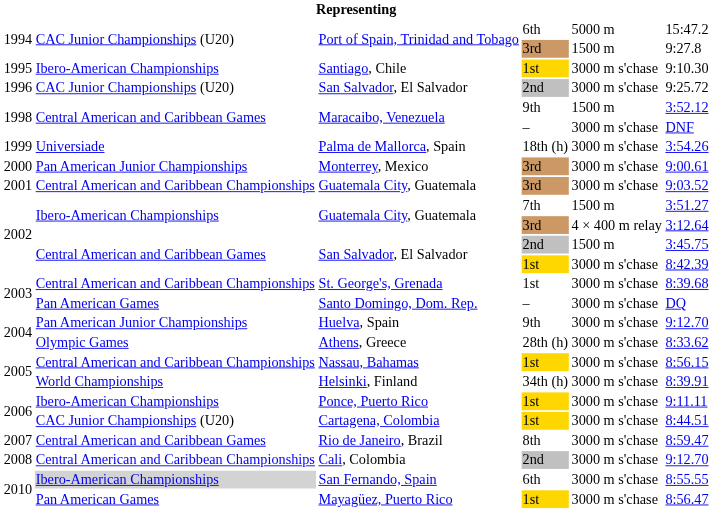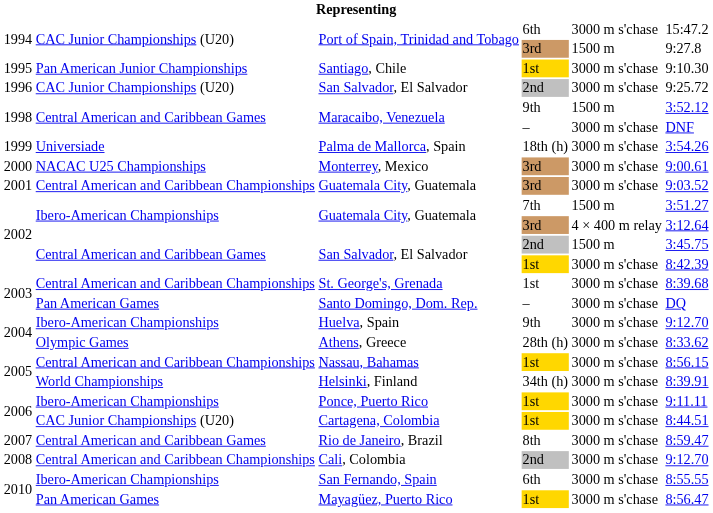Port of Spain, Trinidad and Tobago / 6th | column 5: 5000 m -> 3000 m s'chase
Santiago, Chile | column 2: Ibero-American Championships -> Pan American Junior Championships
Monterrey, Mexico | column 2: Pan American Junior Championships -> NACAC U25 Championships
Huelva, Spain | column 2: Pan American Junior Championships -> Ibero-American Championships
San Fernando, Spain | column 2: lightgrey background -> no background
